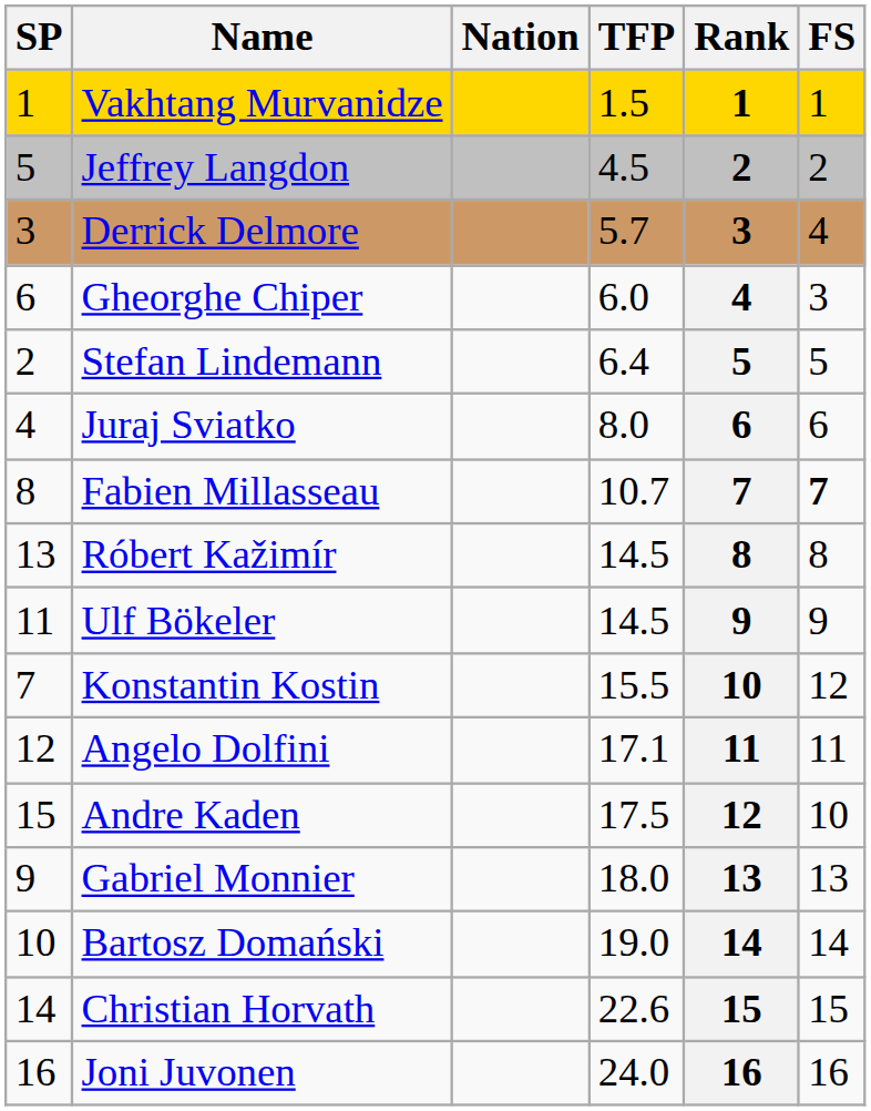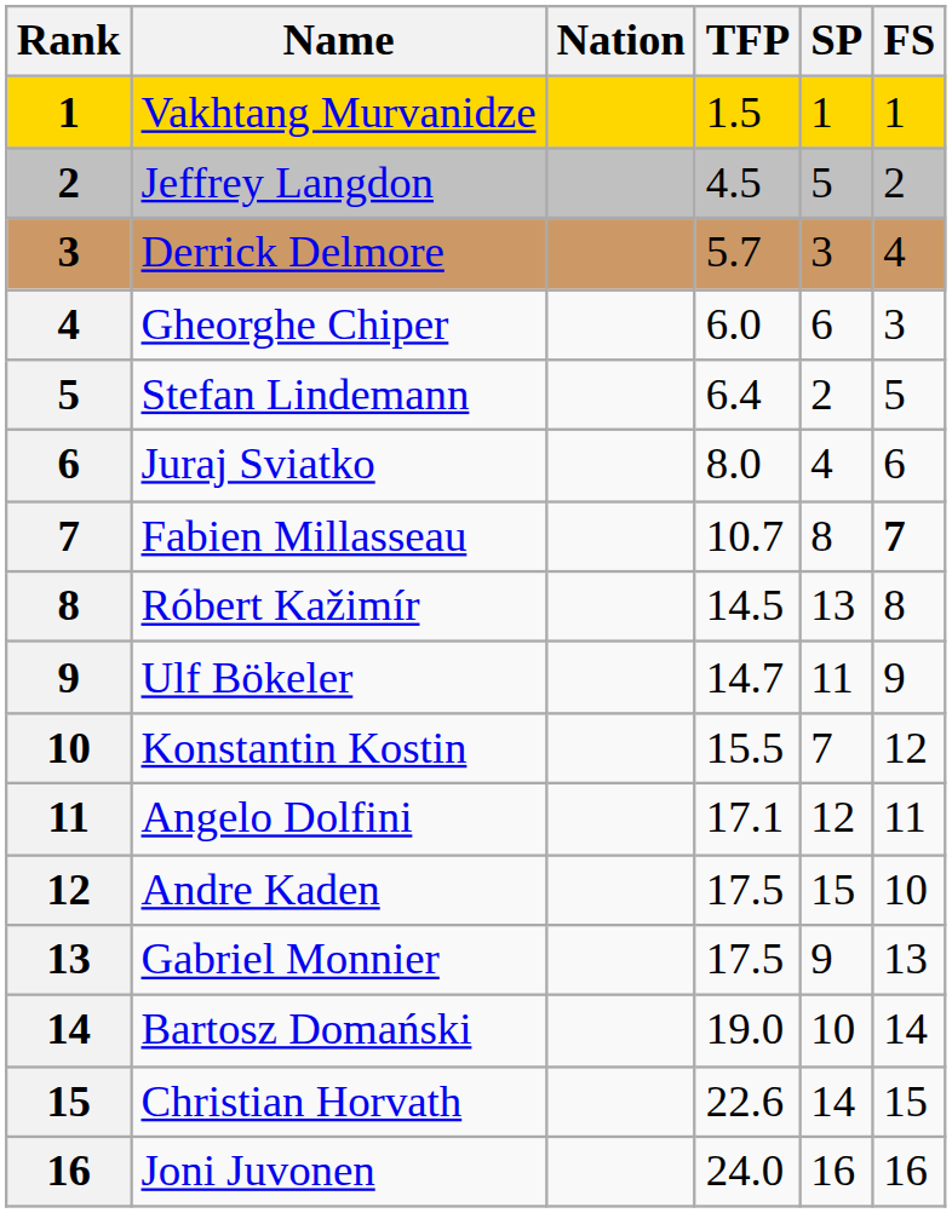columns swapped: Rank <-> SP
Ulf Bökeler | TFP: 14.5 -> 14.7
Gabriel Monnier | TFP: 18.0 -> 17.5
